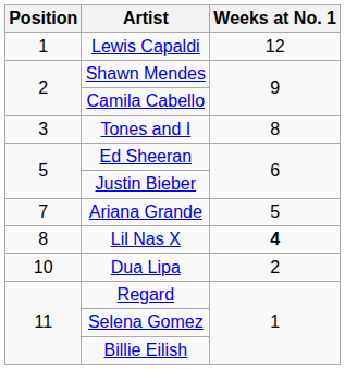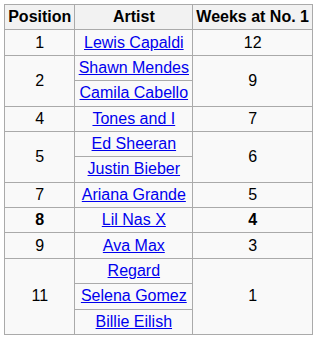Tones and I | Position: 3 -> 4
Tones and I | Weeks at No. 1: 8 -> 7
Lil Nas X | Position: normal -> bold
+ row: 9 | Ava Max | 3
- row: 10 | Dua Lipa | 2
